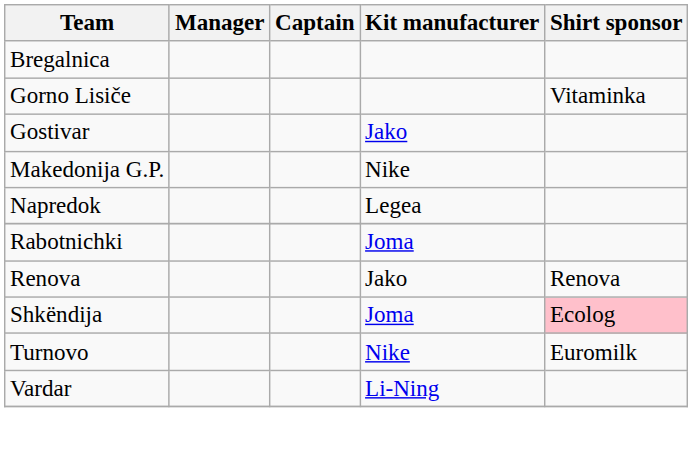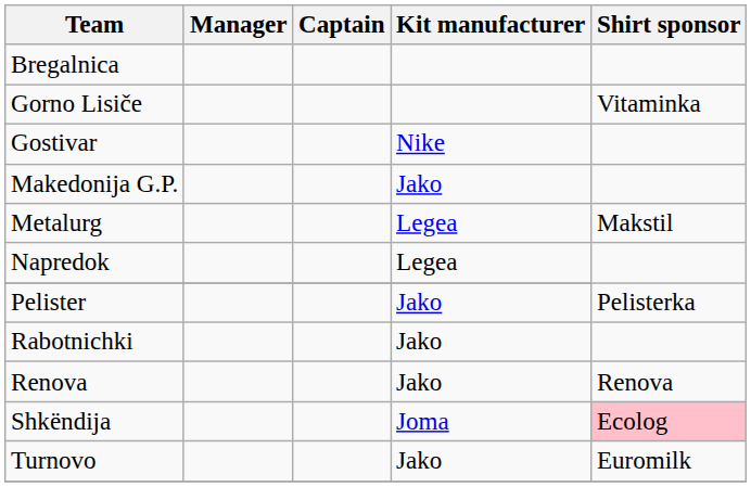Gostivar | Kit manufacturer: Jako -> Nike
Makedonija G.P. | Kit manufacturer: Nike -> Jako
+ row: Metalurg | Legea | Makstil
+ row: Pelister | Jako | Pelisterka
Rabotnichki | Kit manufacturer: Joma -> Jako
Turnovo | Kit manufacturer: Nike -> Jako
- row: Vardar | Li-Ning
